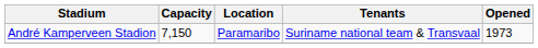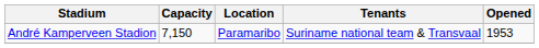André Kamperveen Stadion | Opened: 1973 -> 1953
